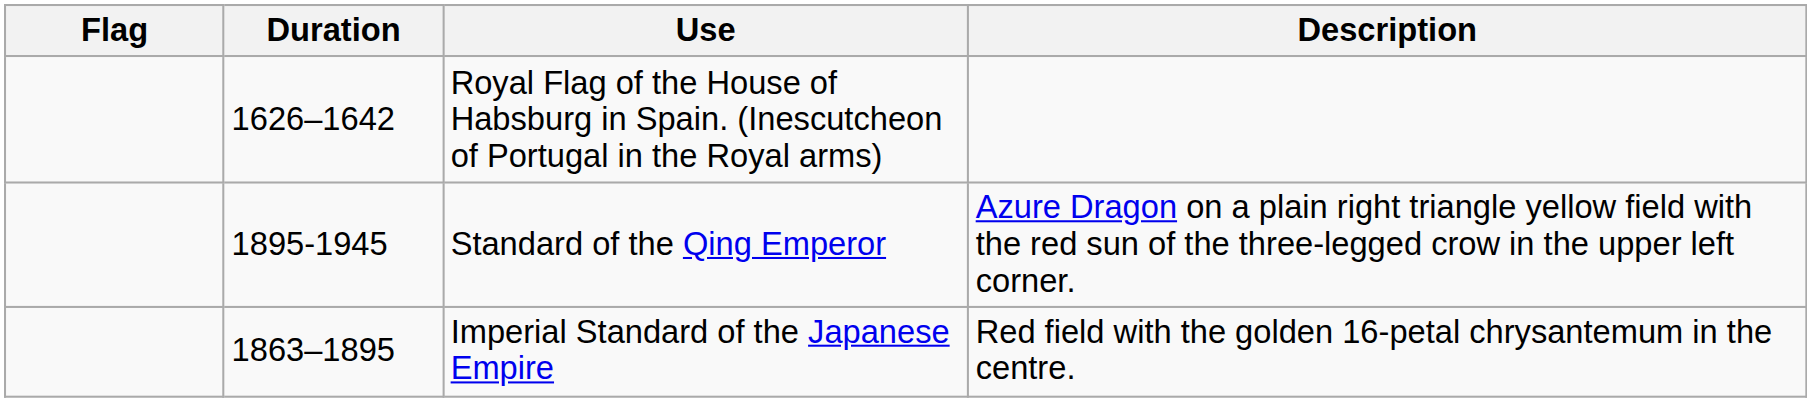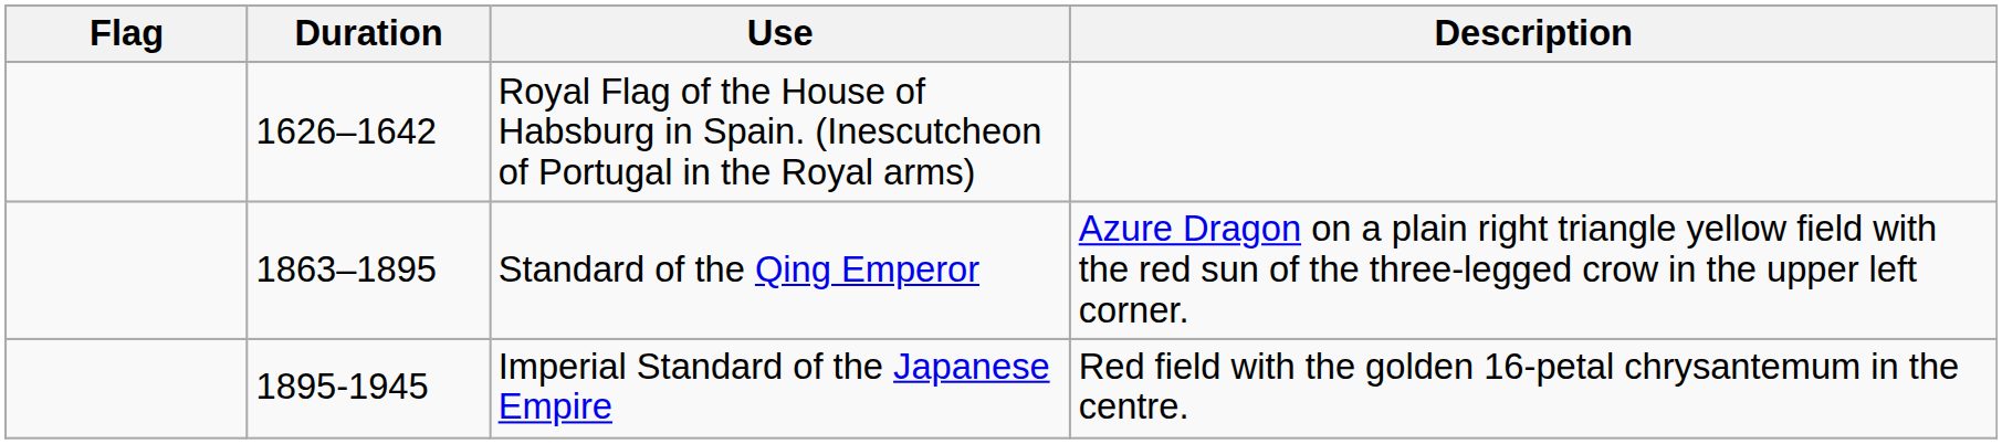Standard of the Qing Emperor | Duration: 1895-1945 -> 1863–1895
Imperial Standard of the Japanese Empire | Duration: 1863–1895 -> 1895-1945
